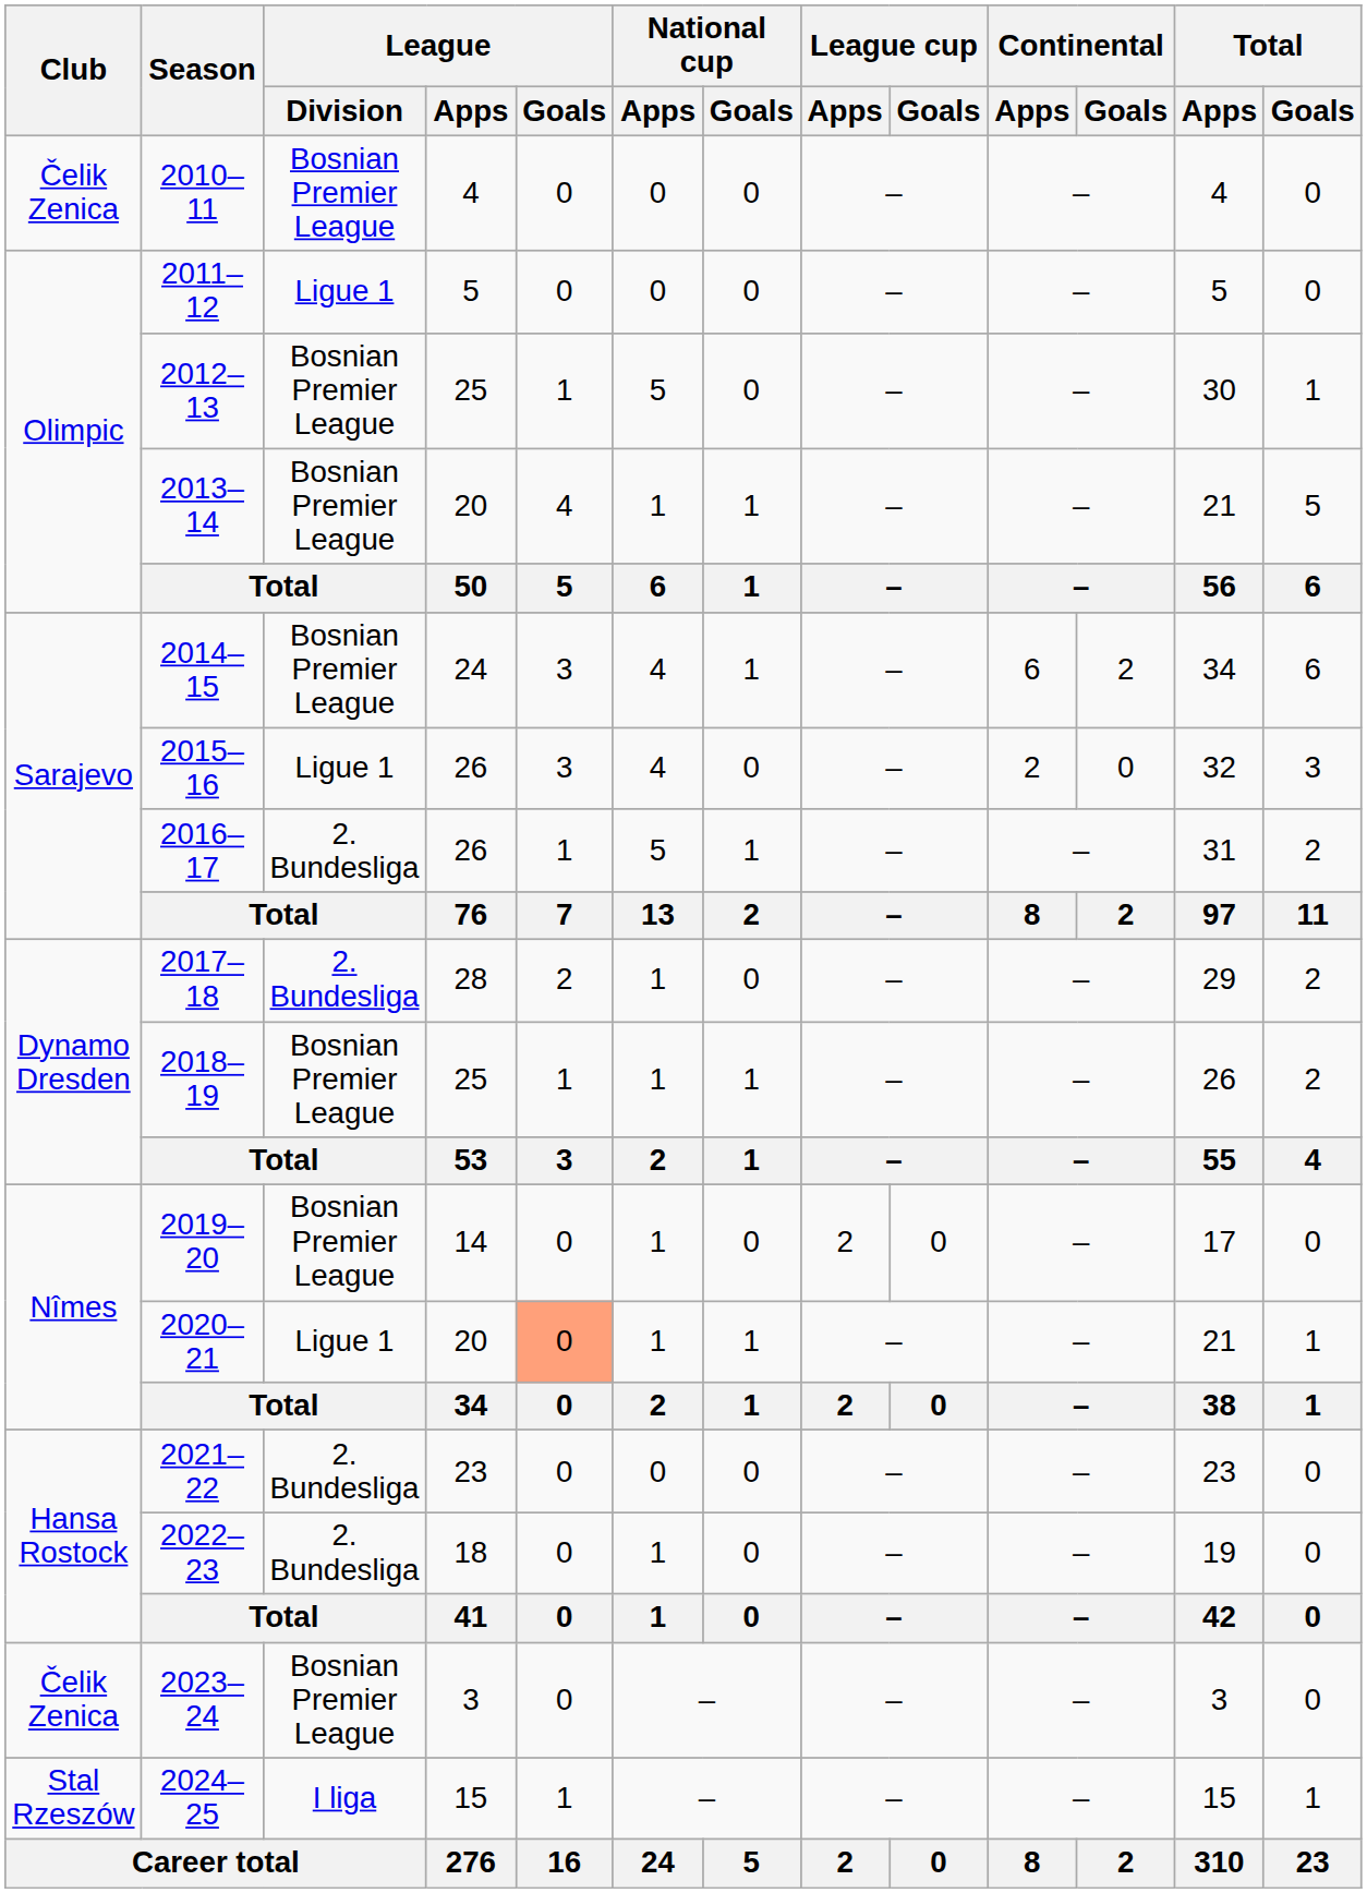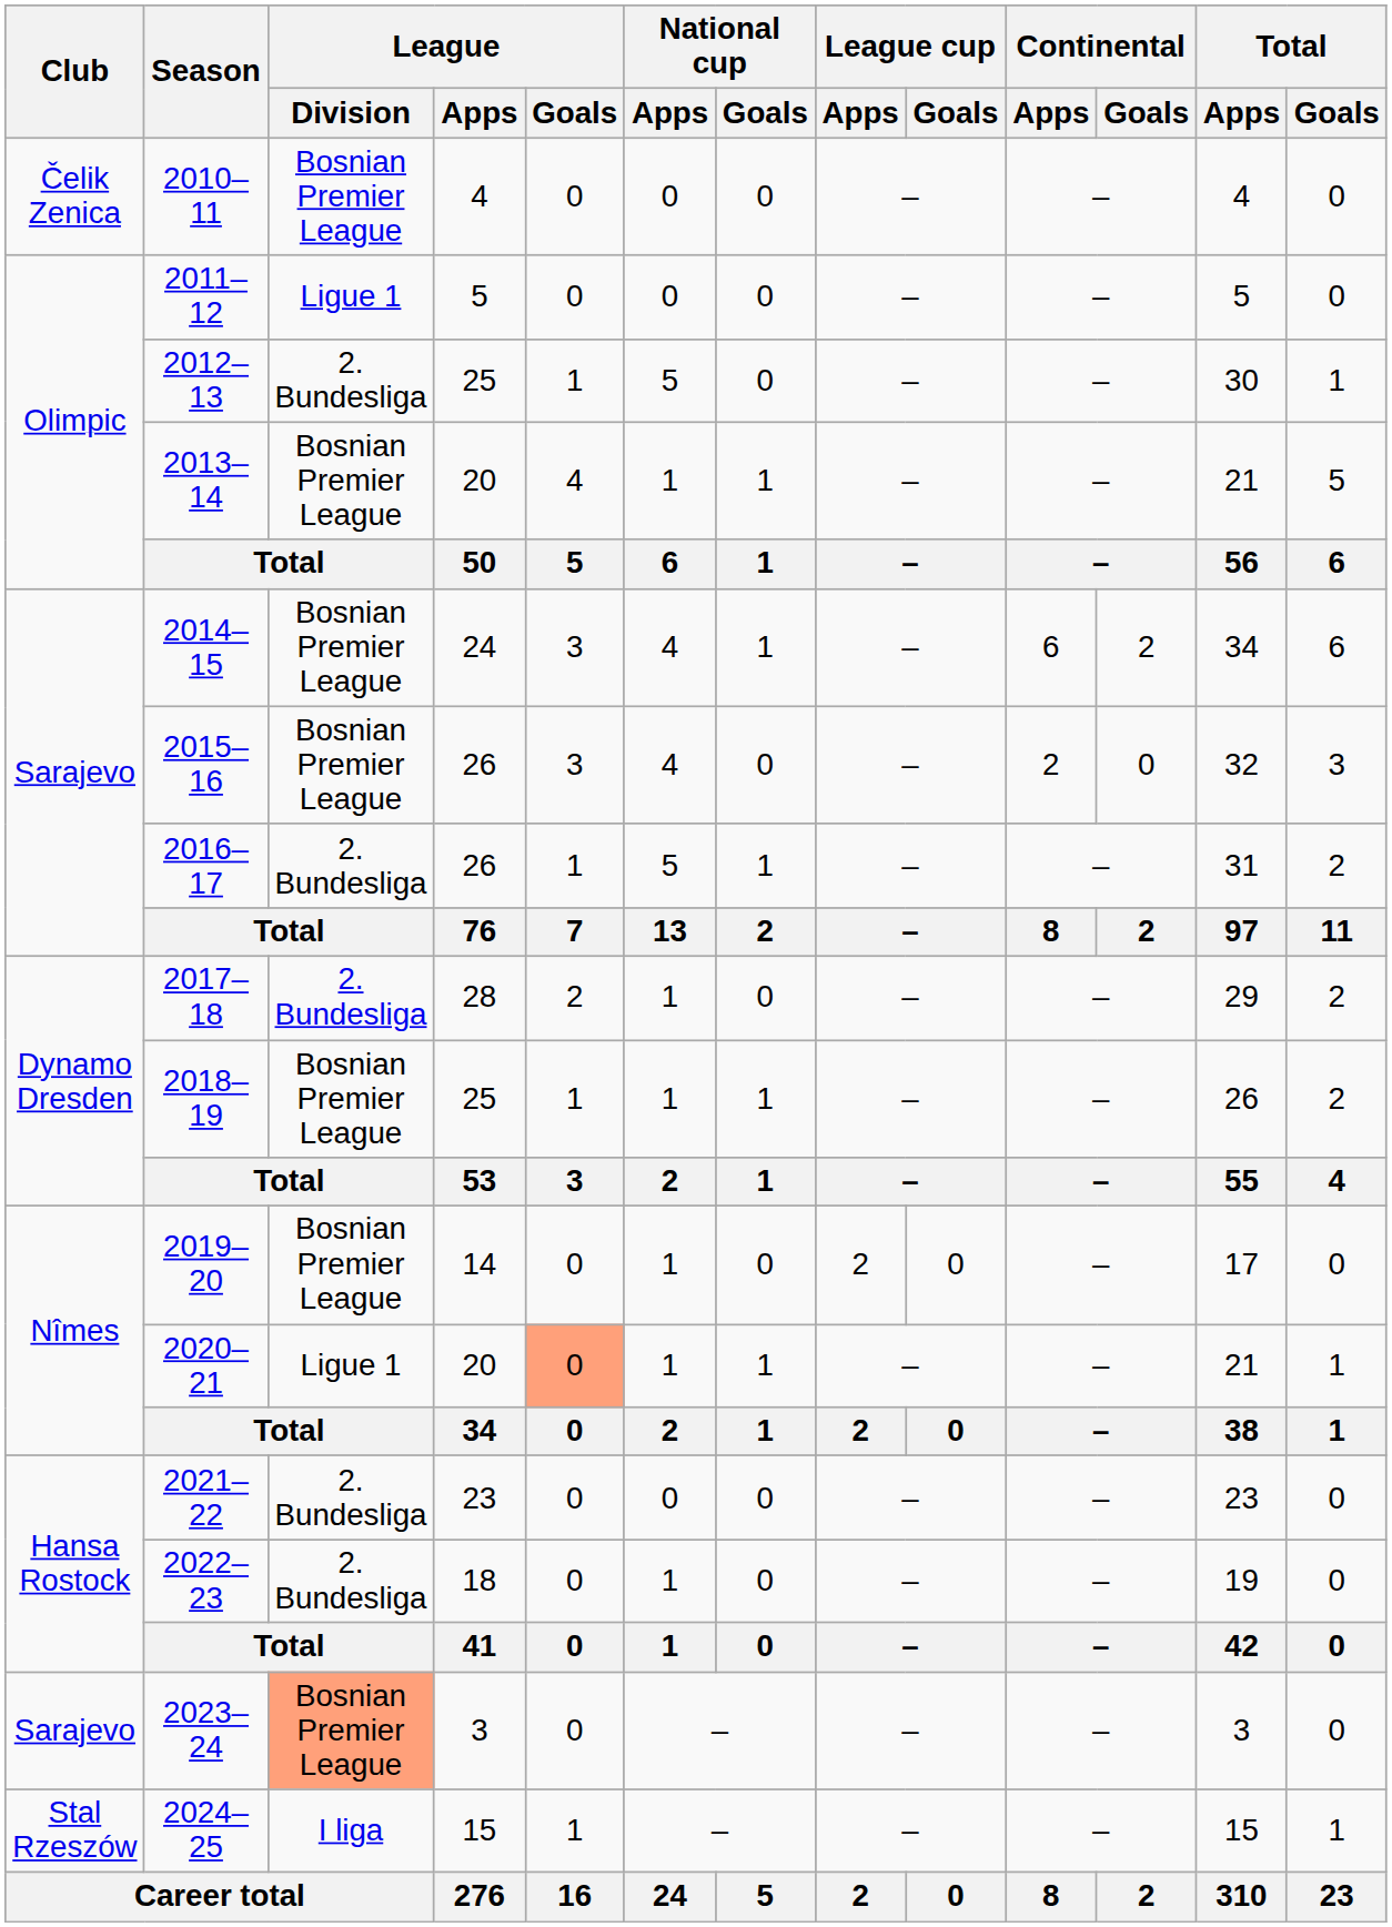2012–13 | League / Division: Bosnian Premier League -> 2. Bundesliga
2015–16 | League / Division: Ligue 1 -> Bosnian Premier League
2023–24 | Club: Čelik Zenica -> Sarajevo
2023–24 | League / Division: no background -> lightsalmon background
